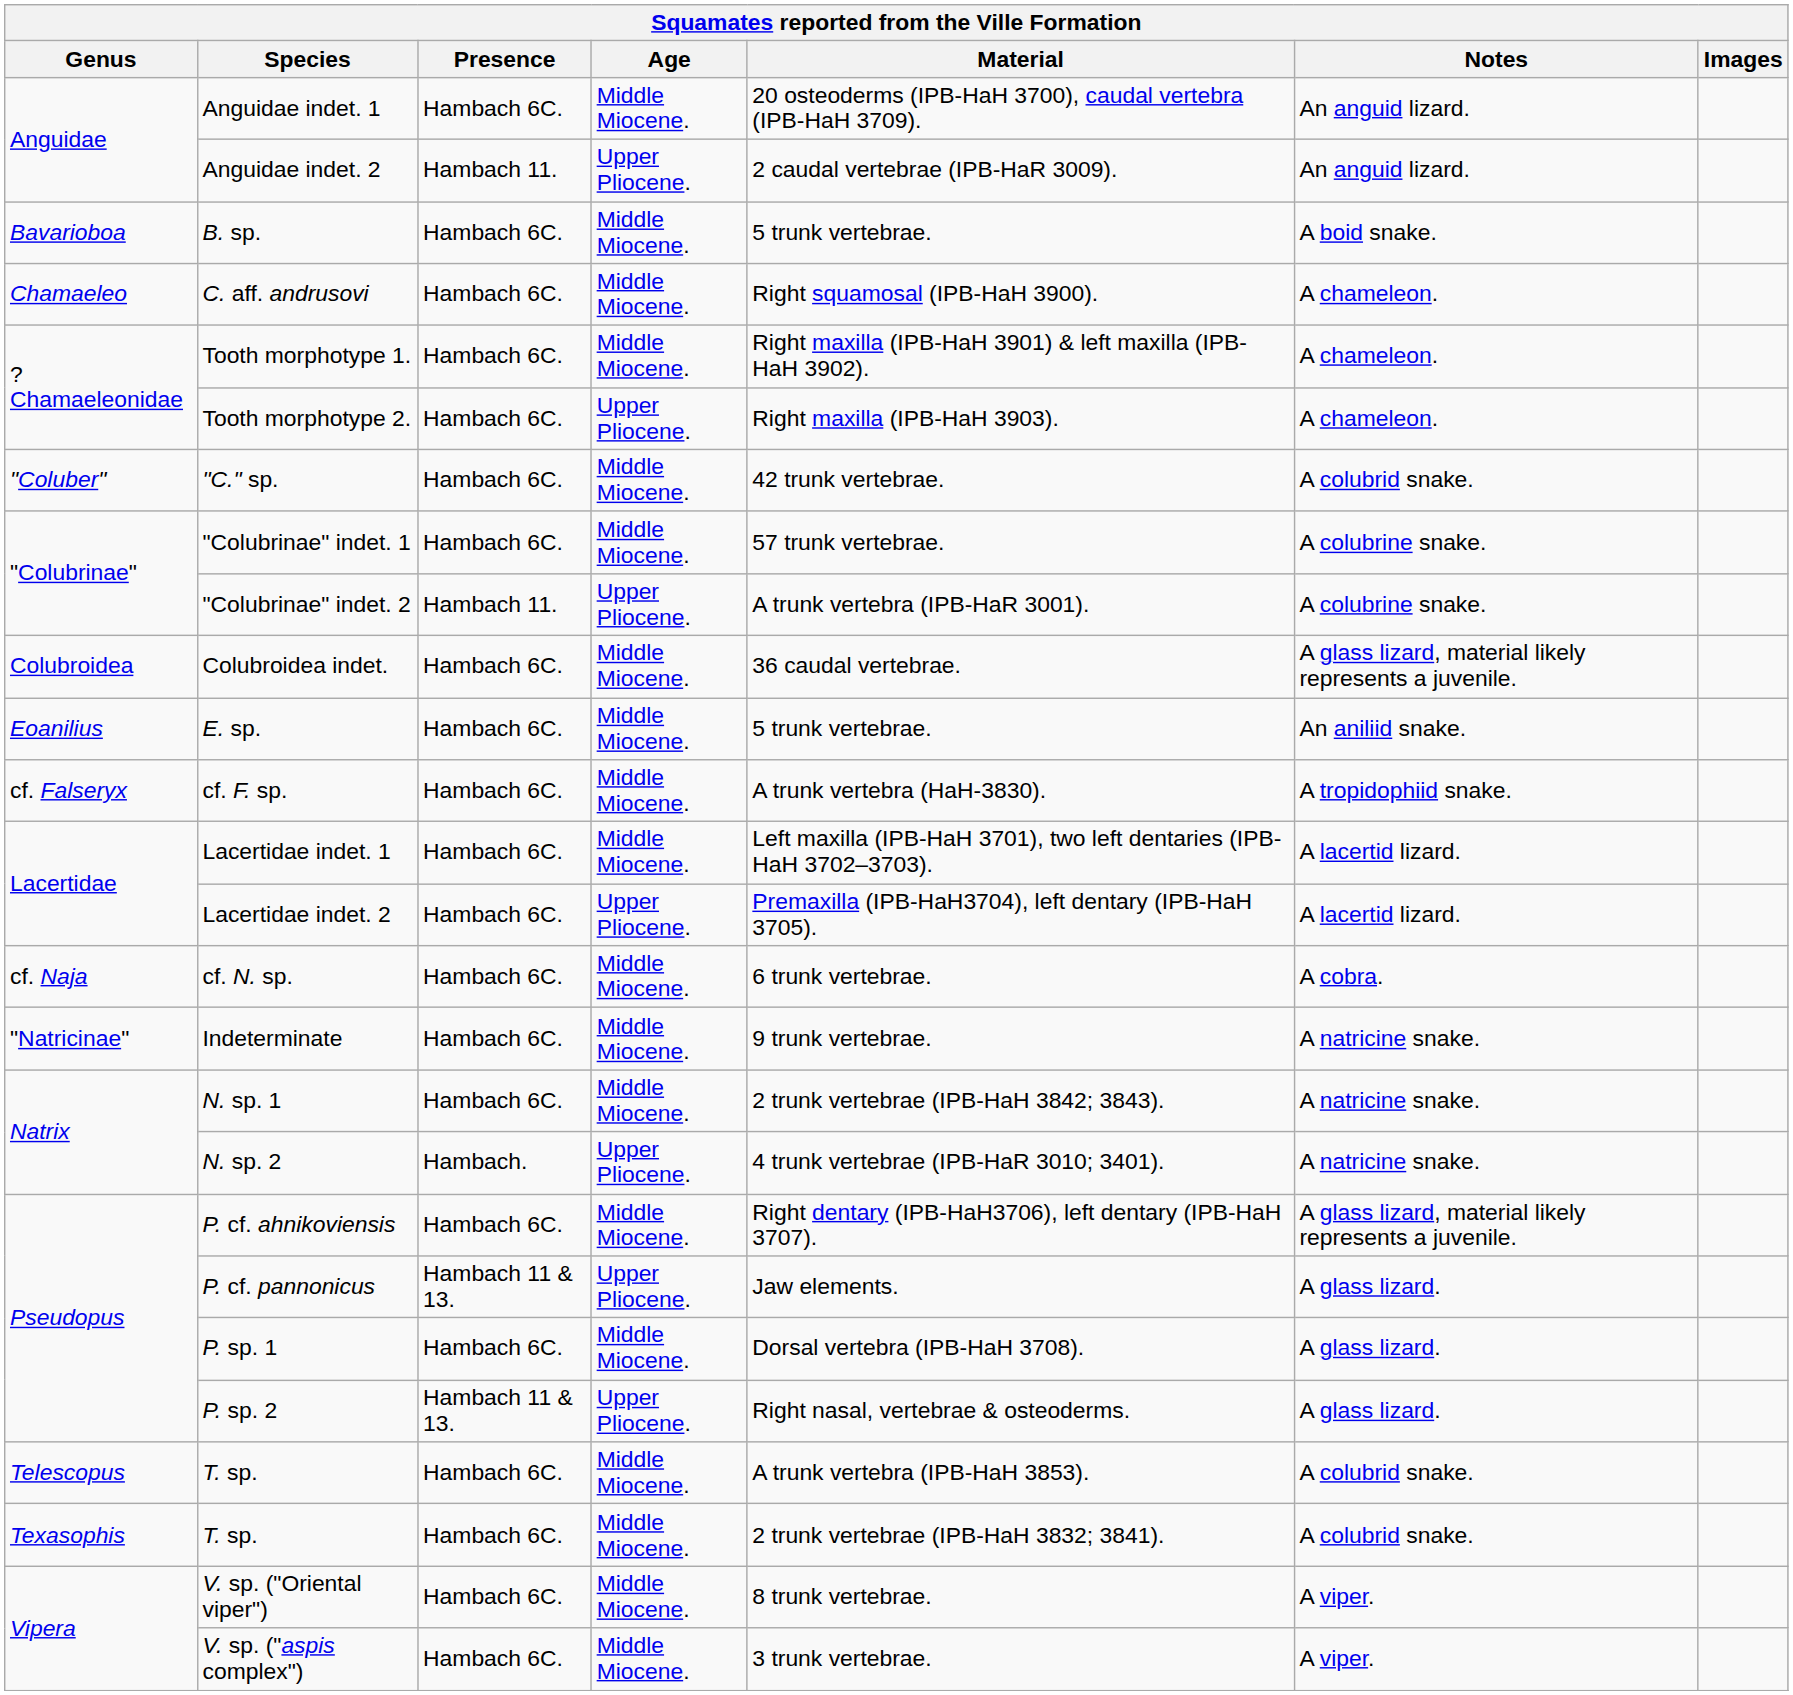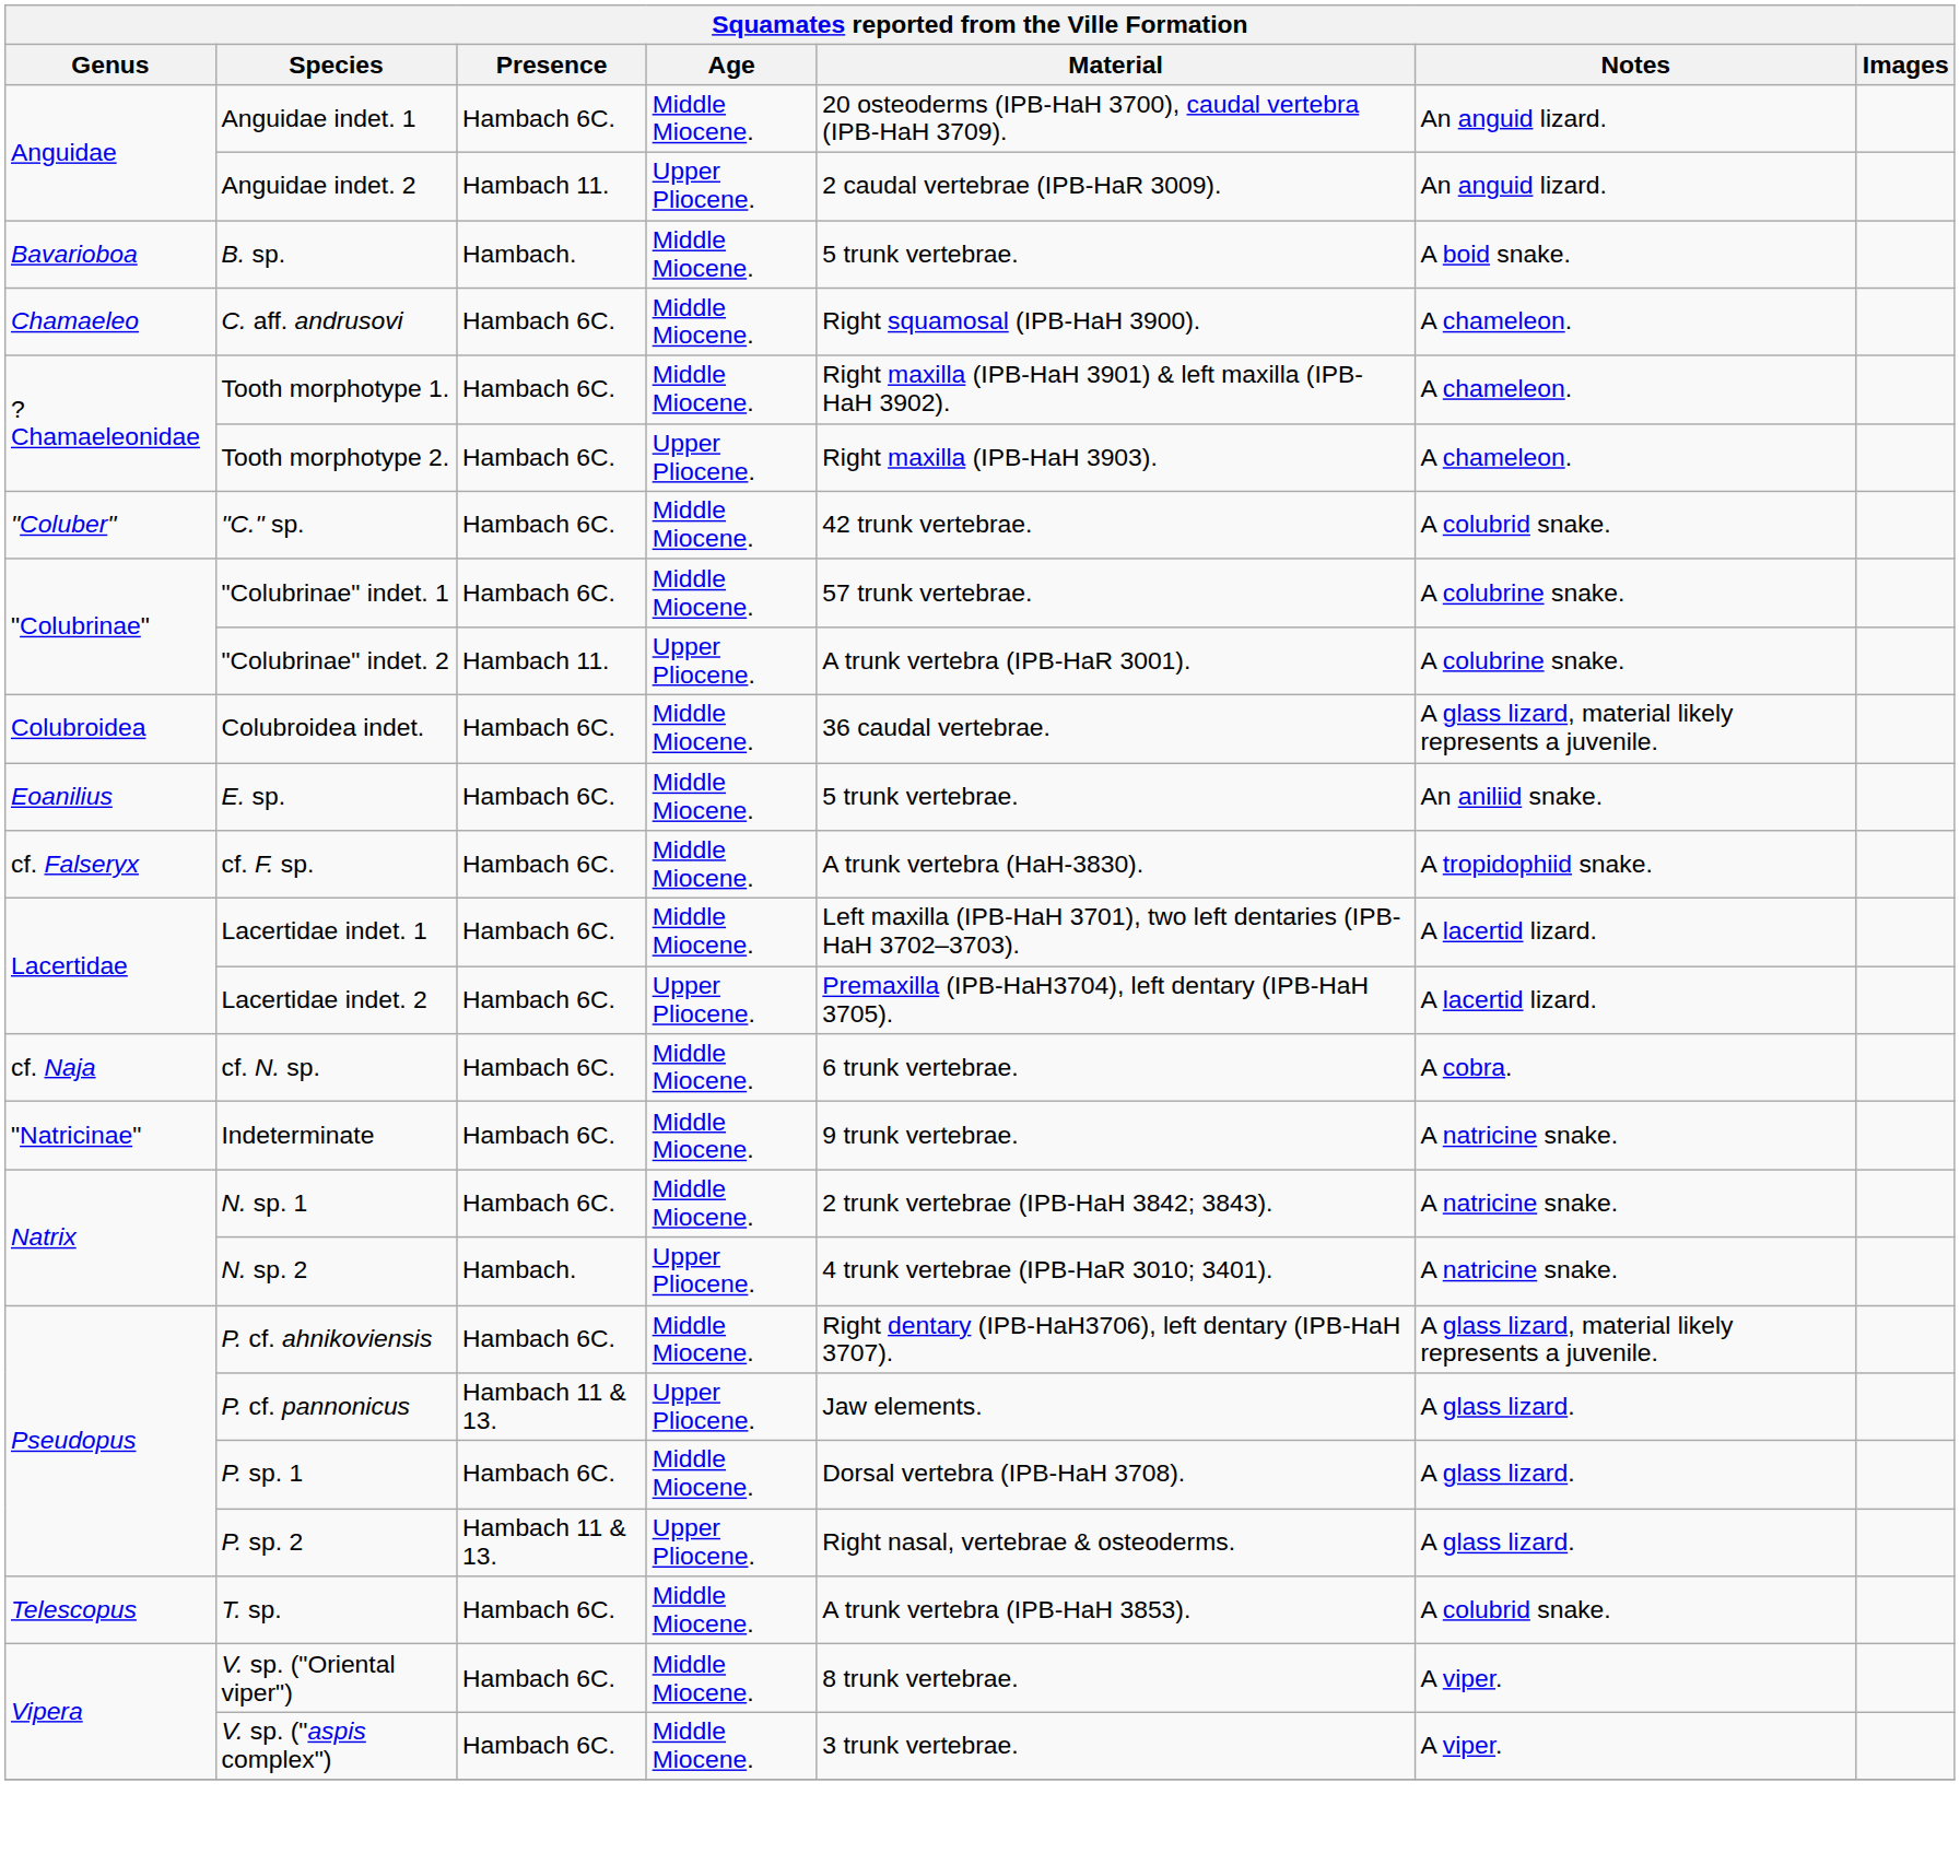B. sp. | Presence: Hambach 6C. -> Hambach.
- row: Texasophis | T. sp. | Hambach 6C. | Middle Miocene. | 2 trunk vertebrae (IPB-HaH 3832; 3841). | A colubrid snake.
